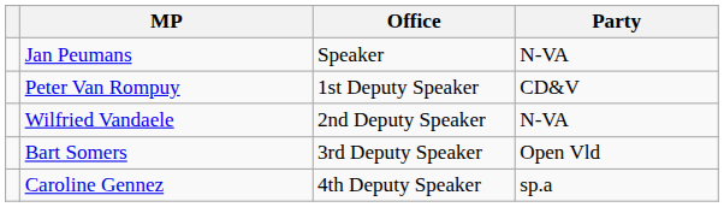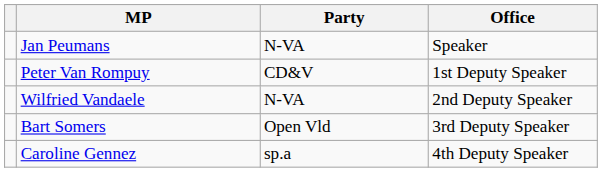columns swapped: Party <-> Office
